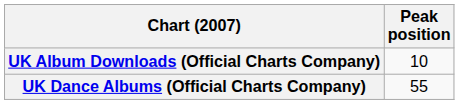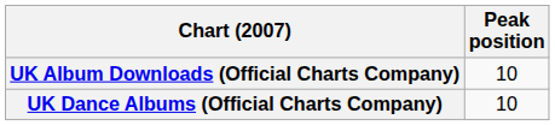UK Dance Albums (Official Charts Company) | Peak position: 55 -> 10
